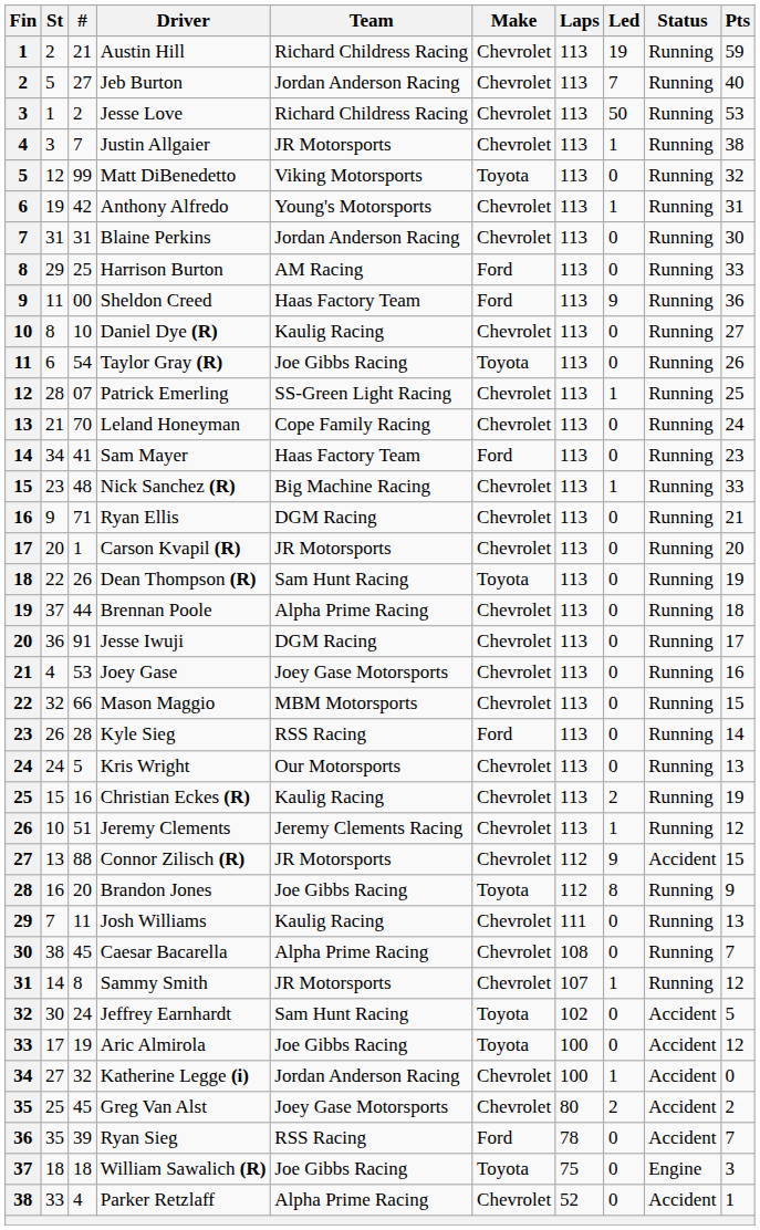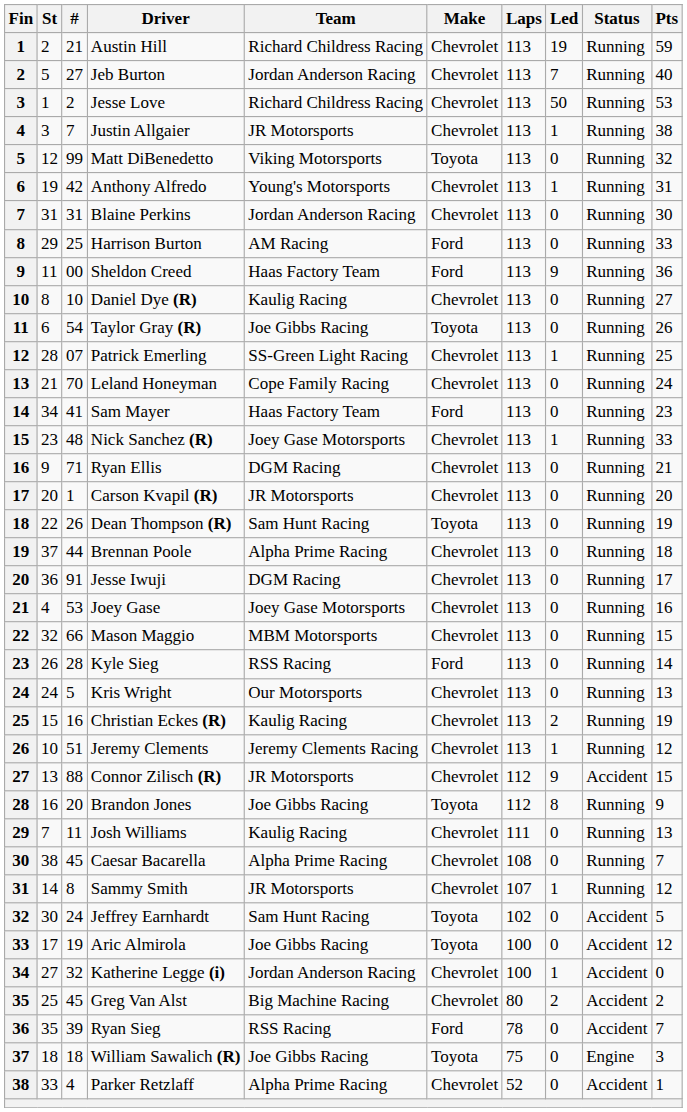Nick Sanchez (R) | Team: Big Machine Racing -> Joey Gase Motorsports
Greg Van Alst | Team: Joey Gase Motorsports -> Big Machine Racing
